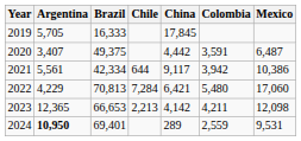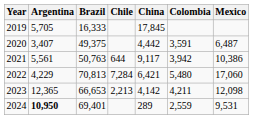2021 | Brazil: 42,334 -> 50,763
